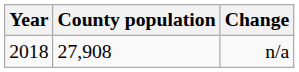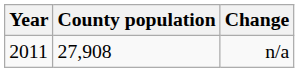n/a | Year: 2018 -> 2011
